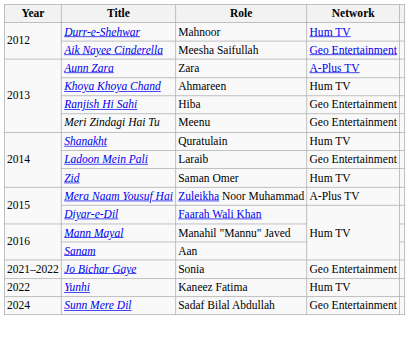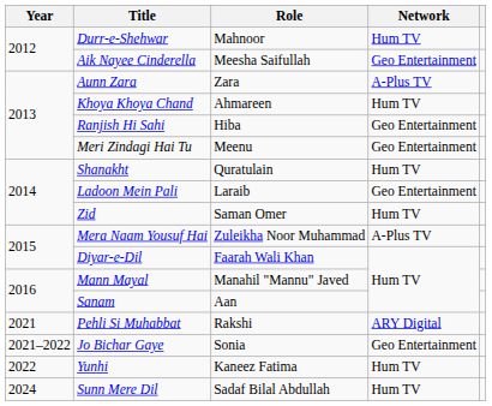+ row: 2021 | Pehli Si Muhabbat | Rakshi | ARY Digital
Sunn Mere Dil | Network: Geo Entertainment -> Hum TV
